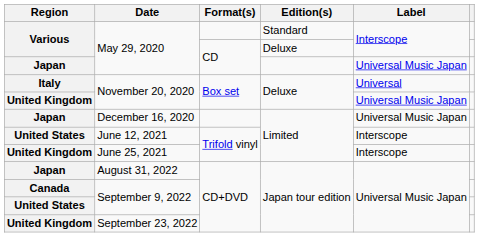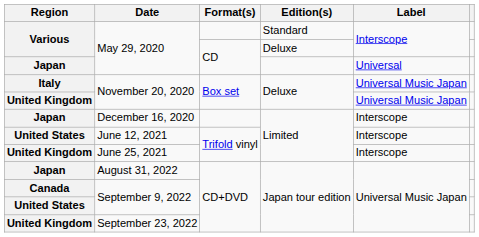Japan / May 29, 2020 | Label: Universal Music Japan -> Universal
Italy / November 20, 2020 | Label: Universal -> Universal Music Japan
December 16, 2020 | Label: Universal Music Japan -> Interscope
